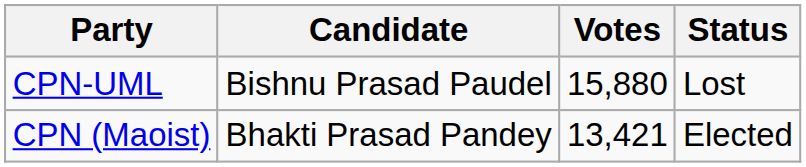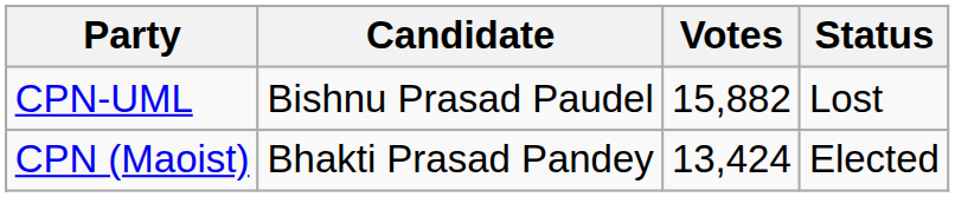CPN-UML | Votes: 15,880 -> 15,882
CPN (Maoist) | Votes: 13,421 -> 13,424
